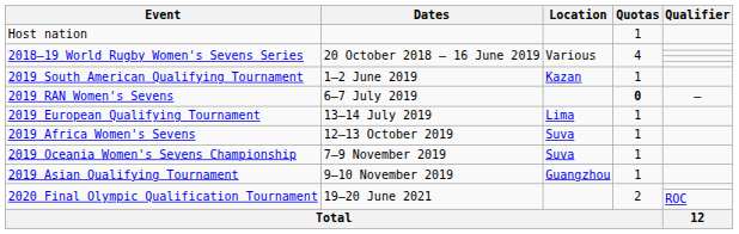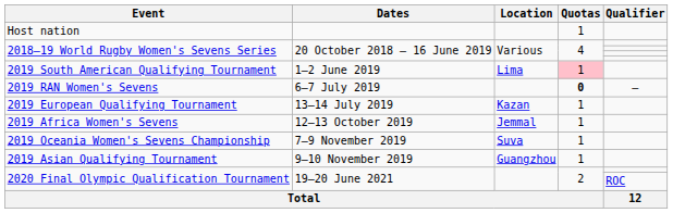2019 South American Qualifying Tournament | Location: Kazan -> Lima
2019 South American Qualifying Tournament | Quotas: no background -> pink background
2019 European Qualifying Tournament | Location: Lima -> Kazan
2019 Africa Women's Sevens | Location: Suva -> Jemmal
